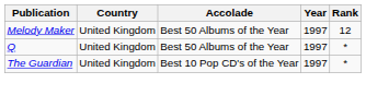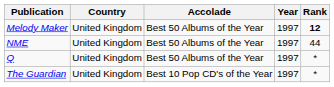Melody Maker | Rank: normal -> bold
+ row: NME | United Kingdom | Best 50 Albums of the Year | 1997 | 44
